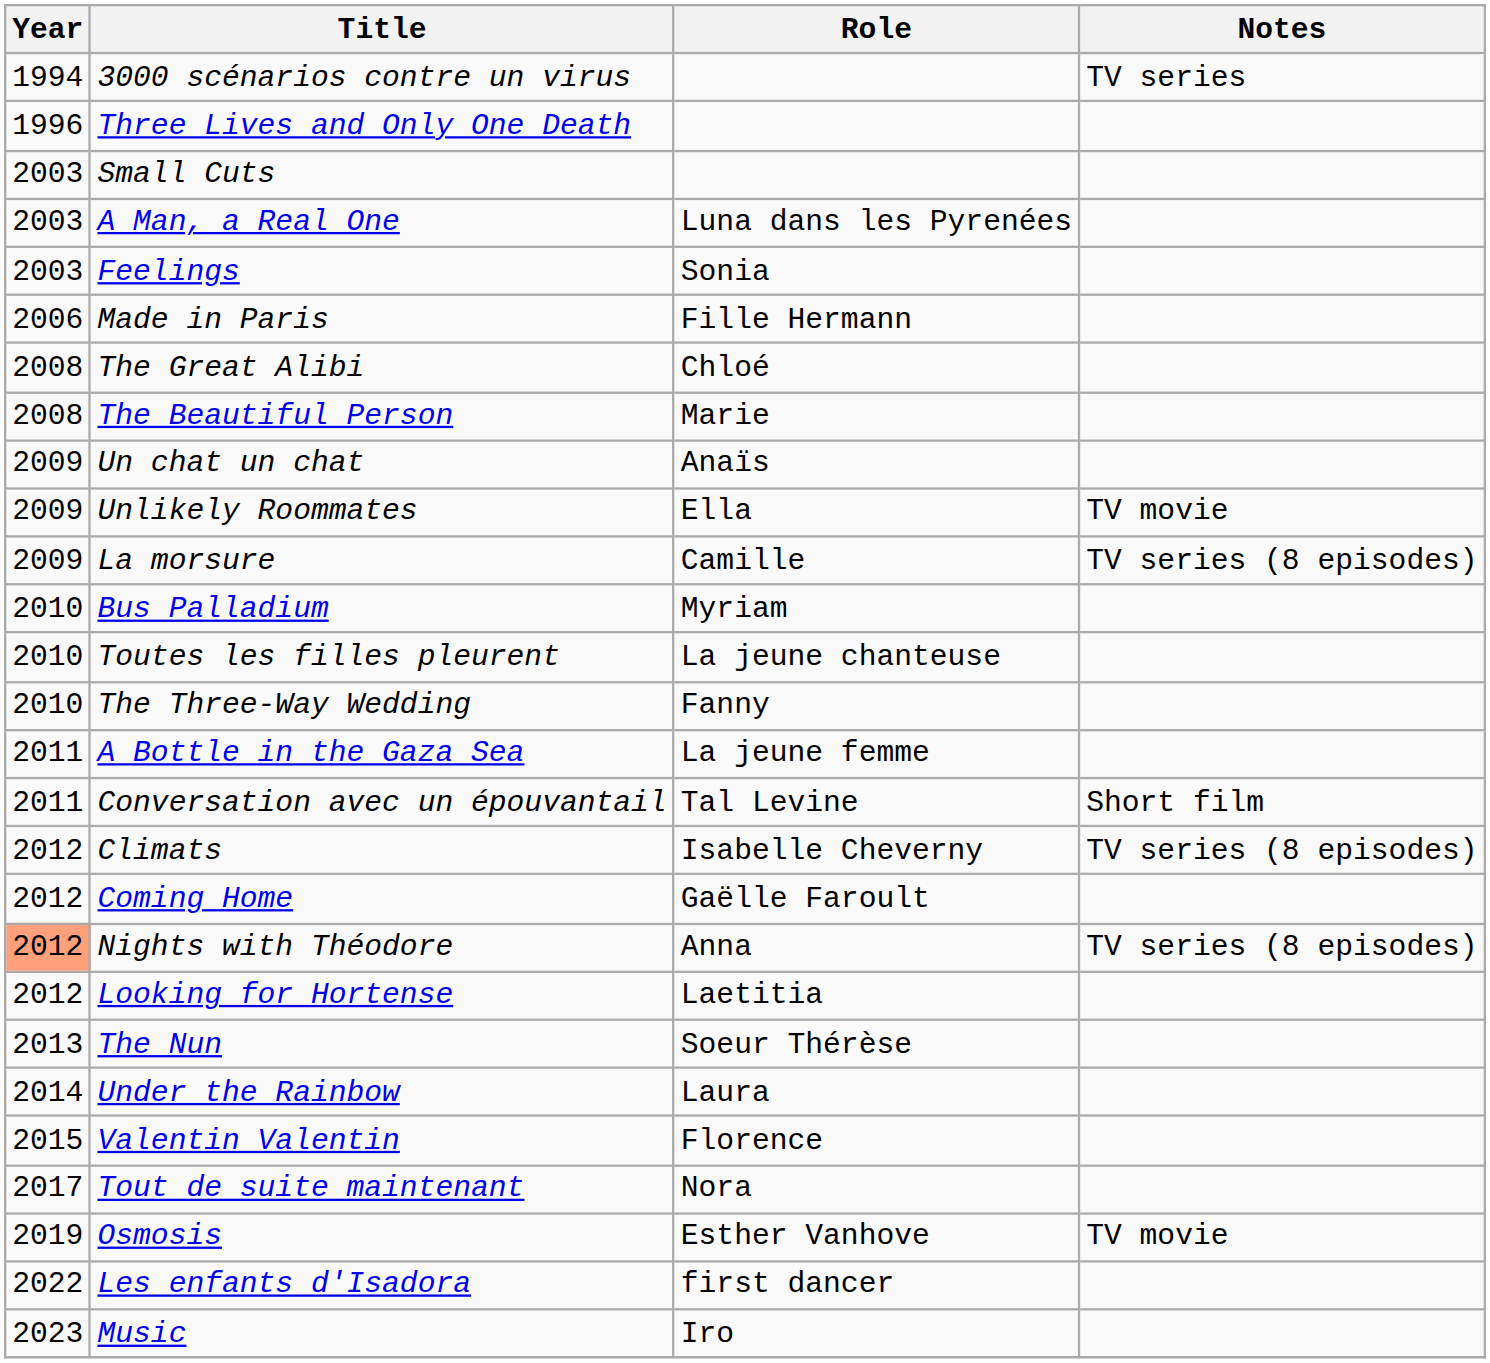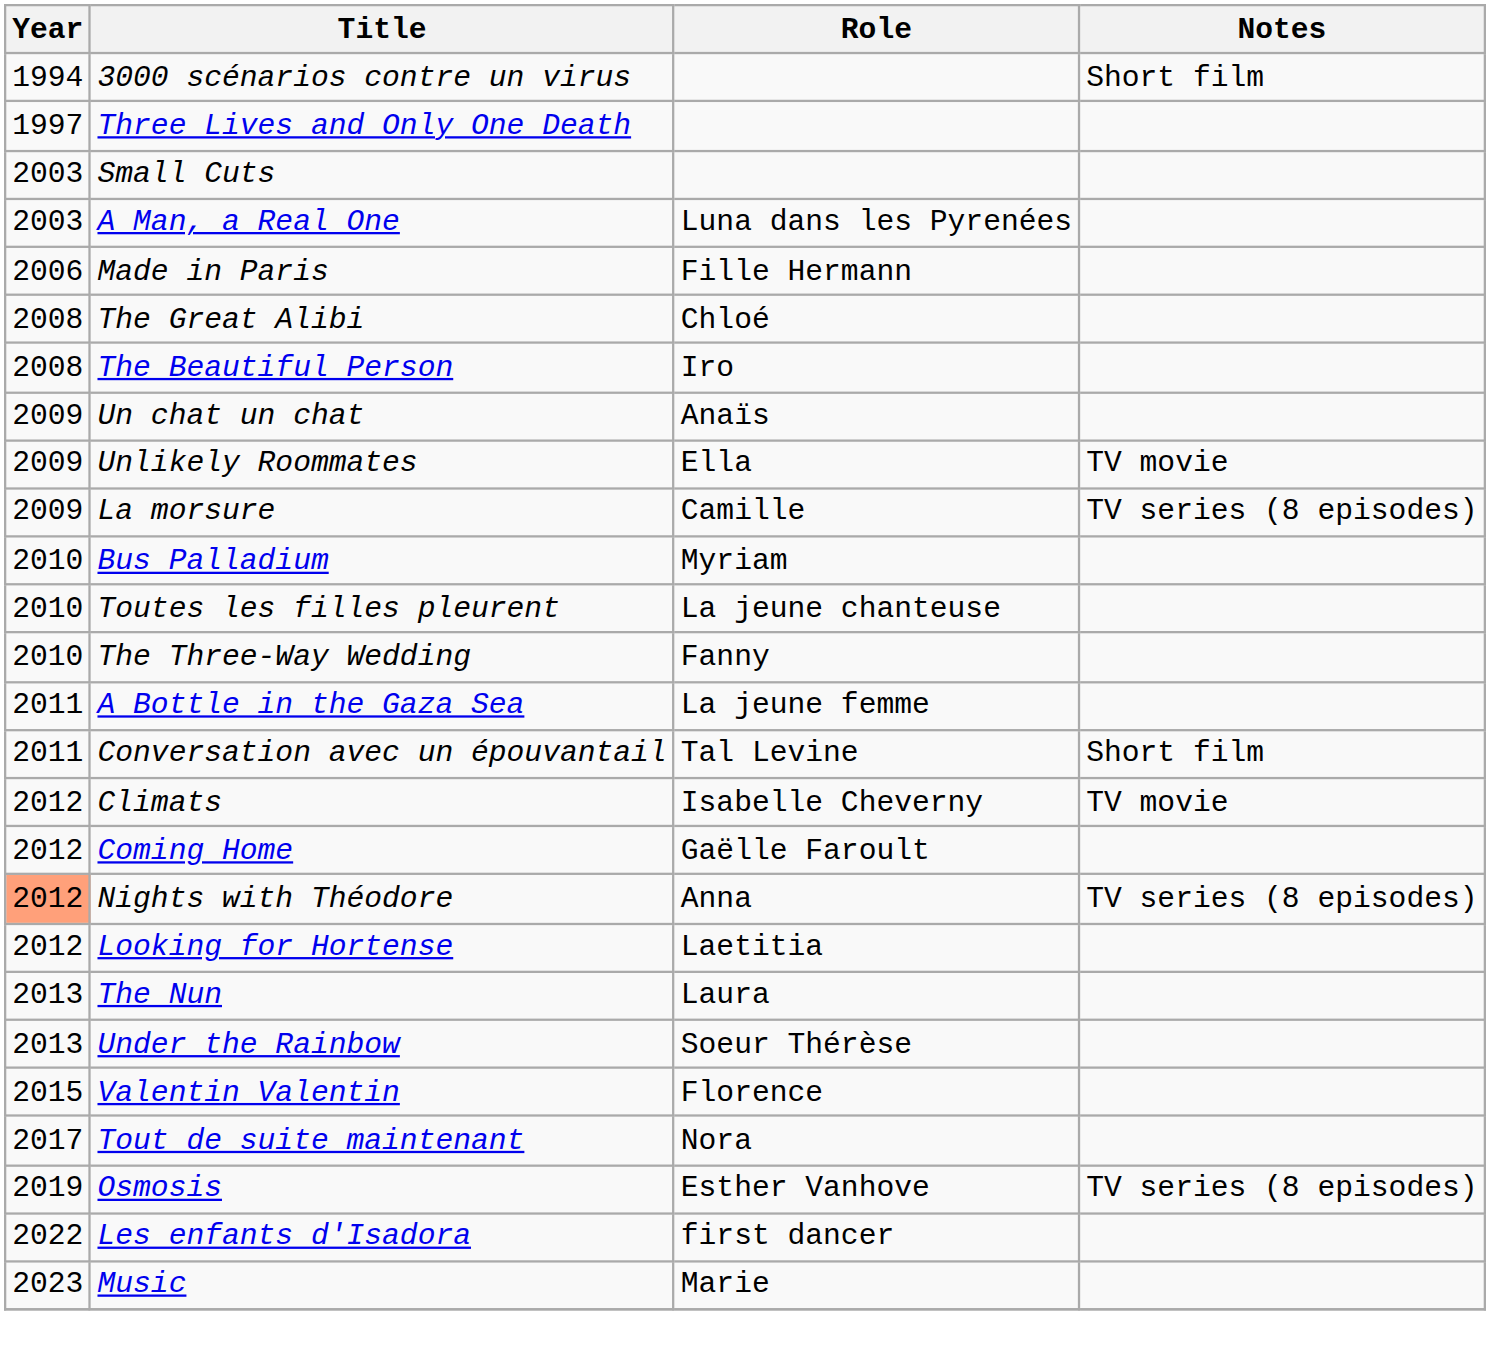3000 scénarios contre un virus | Notes: TV series -> Short film
Three Lives and Only One Death | Year: 1996 -> 1997
- row: 2003 | Feelings | Sonia
The Beautiful Person | Role: Marie -> Iro
Climats | Notes: TV series (8 episodes) -> TV movie
The Nun | Role: Soeur Thérèse -> Laura
Under the Rainbow | Year: 2014 -> 2013
Under the Rainbow | Role: Laura -> Soeur Thérèse
Osmosis | Notes: TV movie -> TV series (8 episodes)
Music | Role: Iro -> Marie
